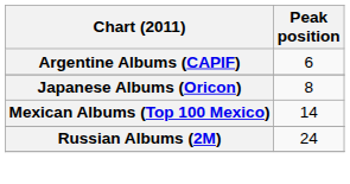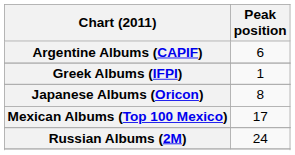+ row: Greek Albums (IFPI) | 1
Mexican Albums (Top 100 Mexico) | Peak position: 14 -> 17
